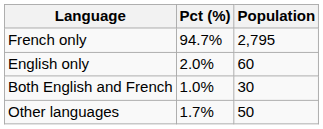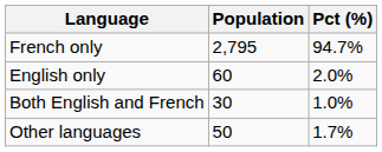columns swapped: Population <-> Pct (%)
